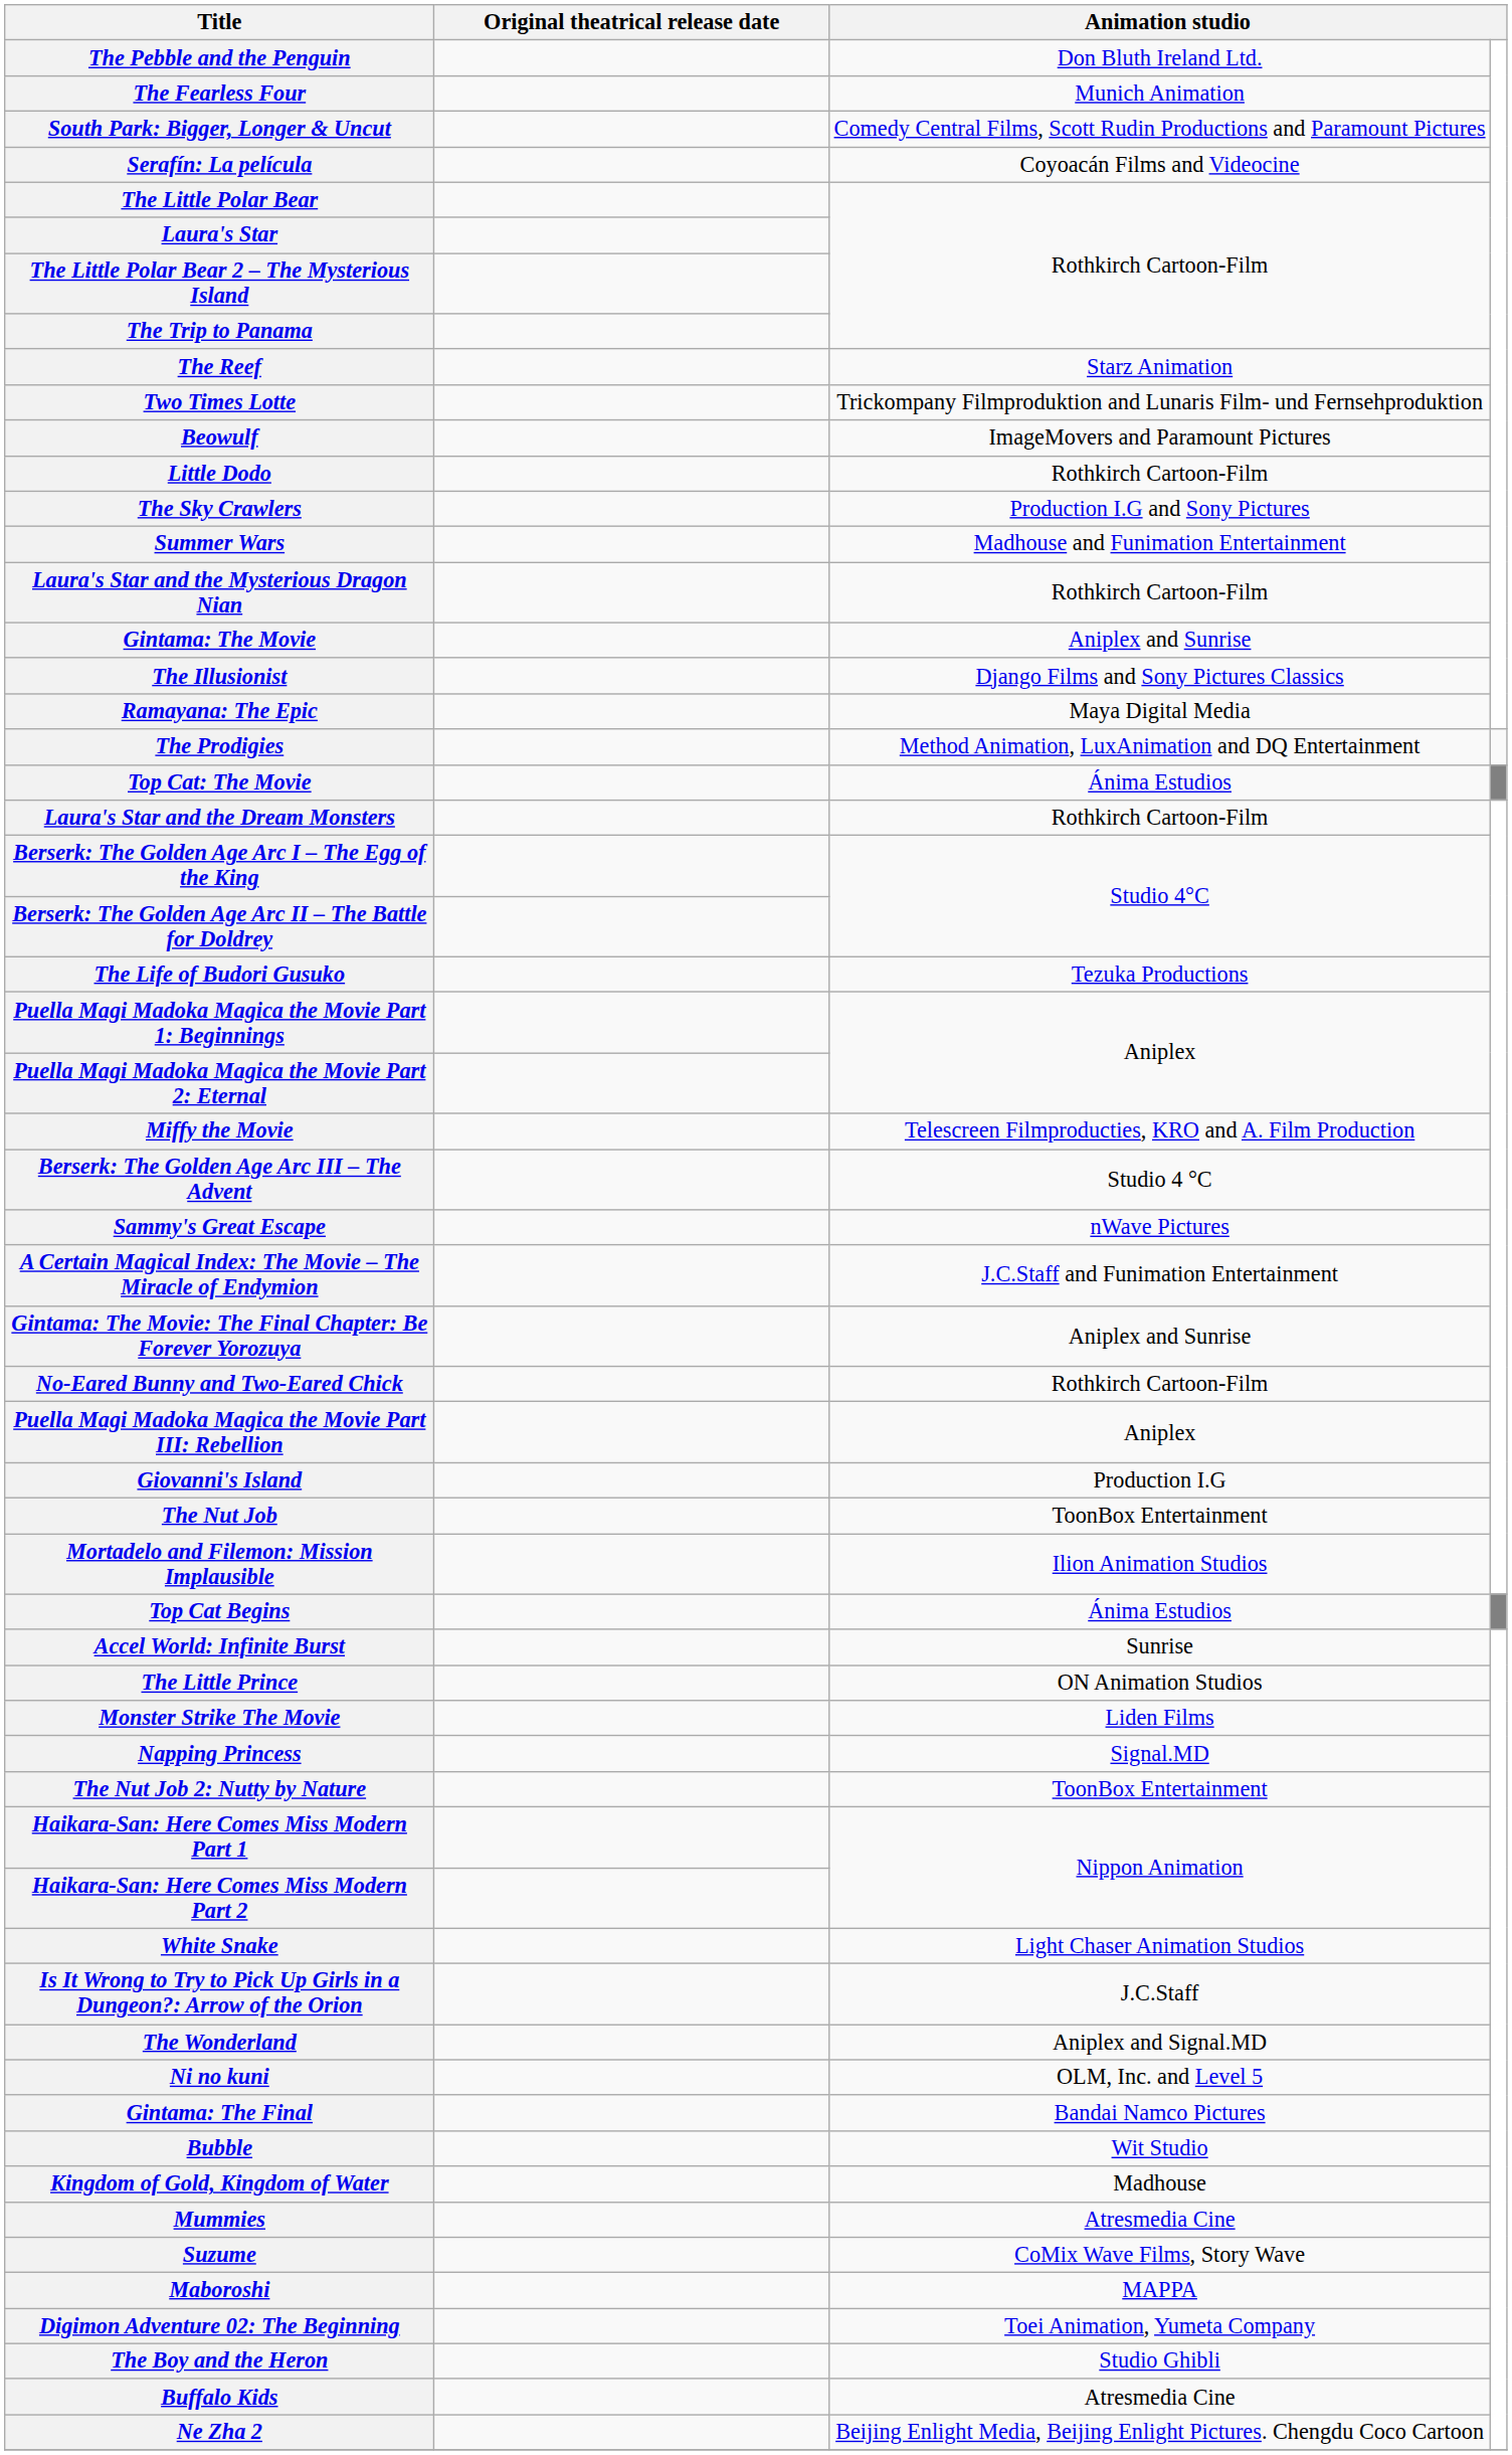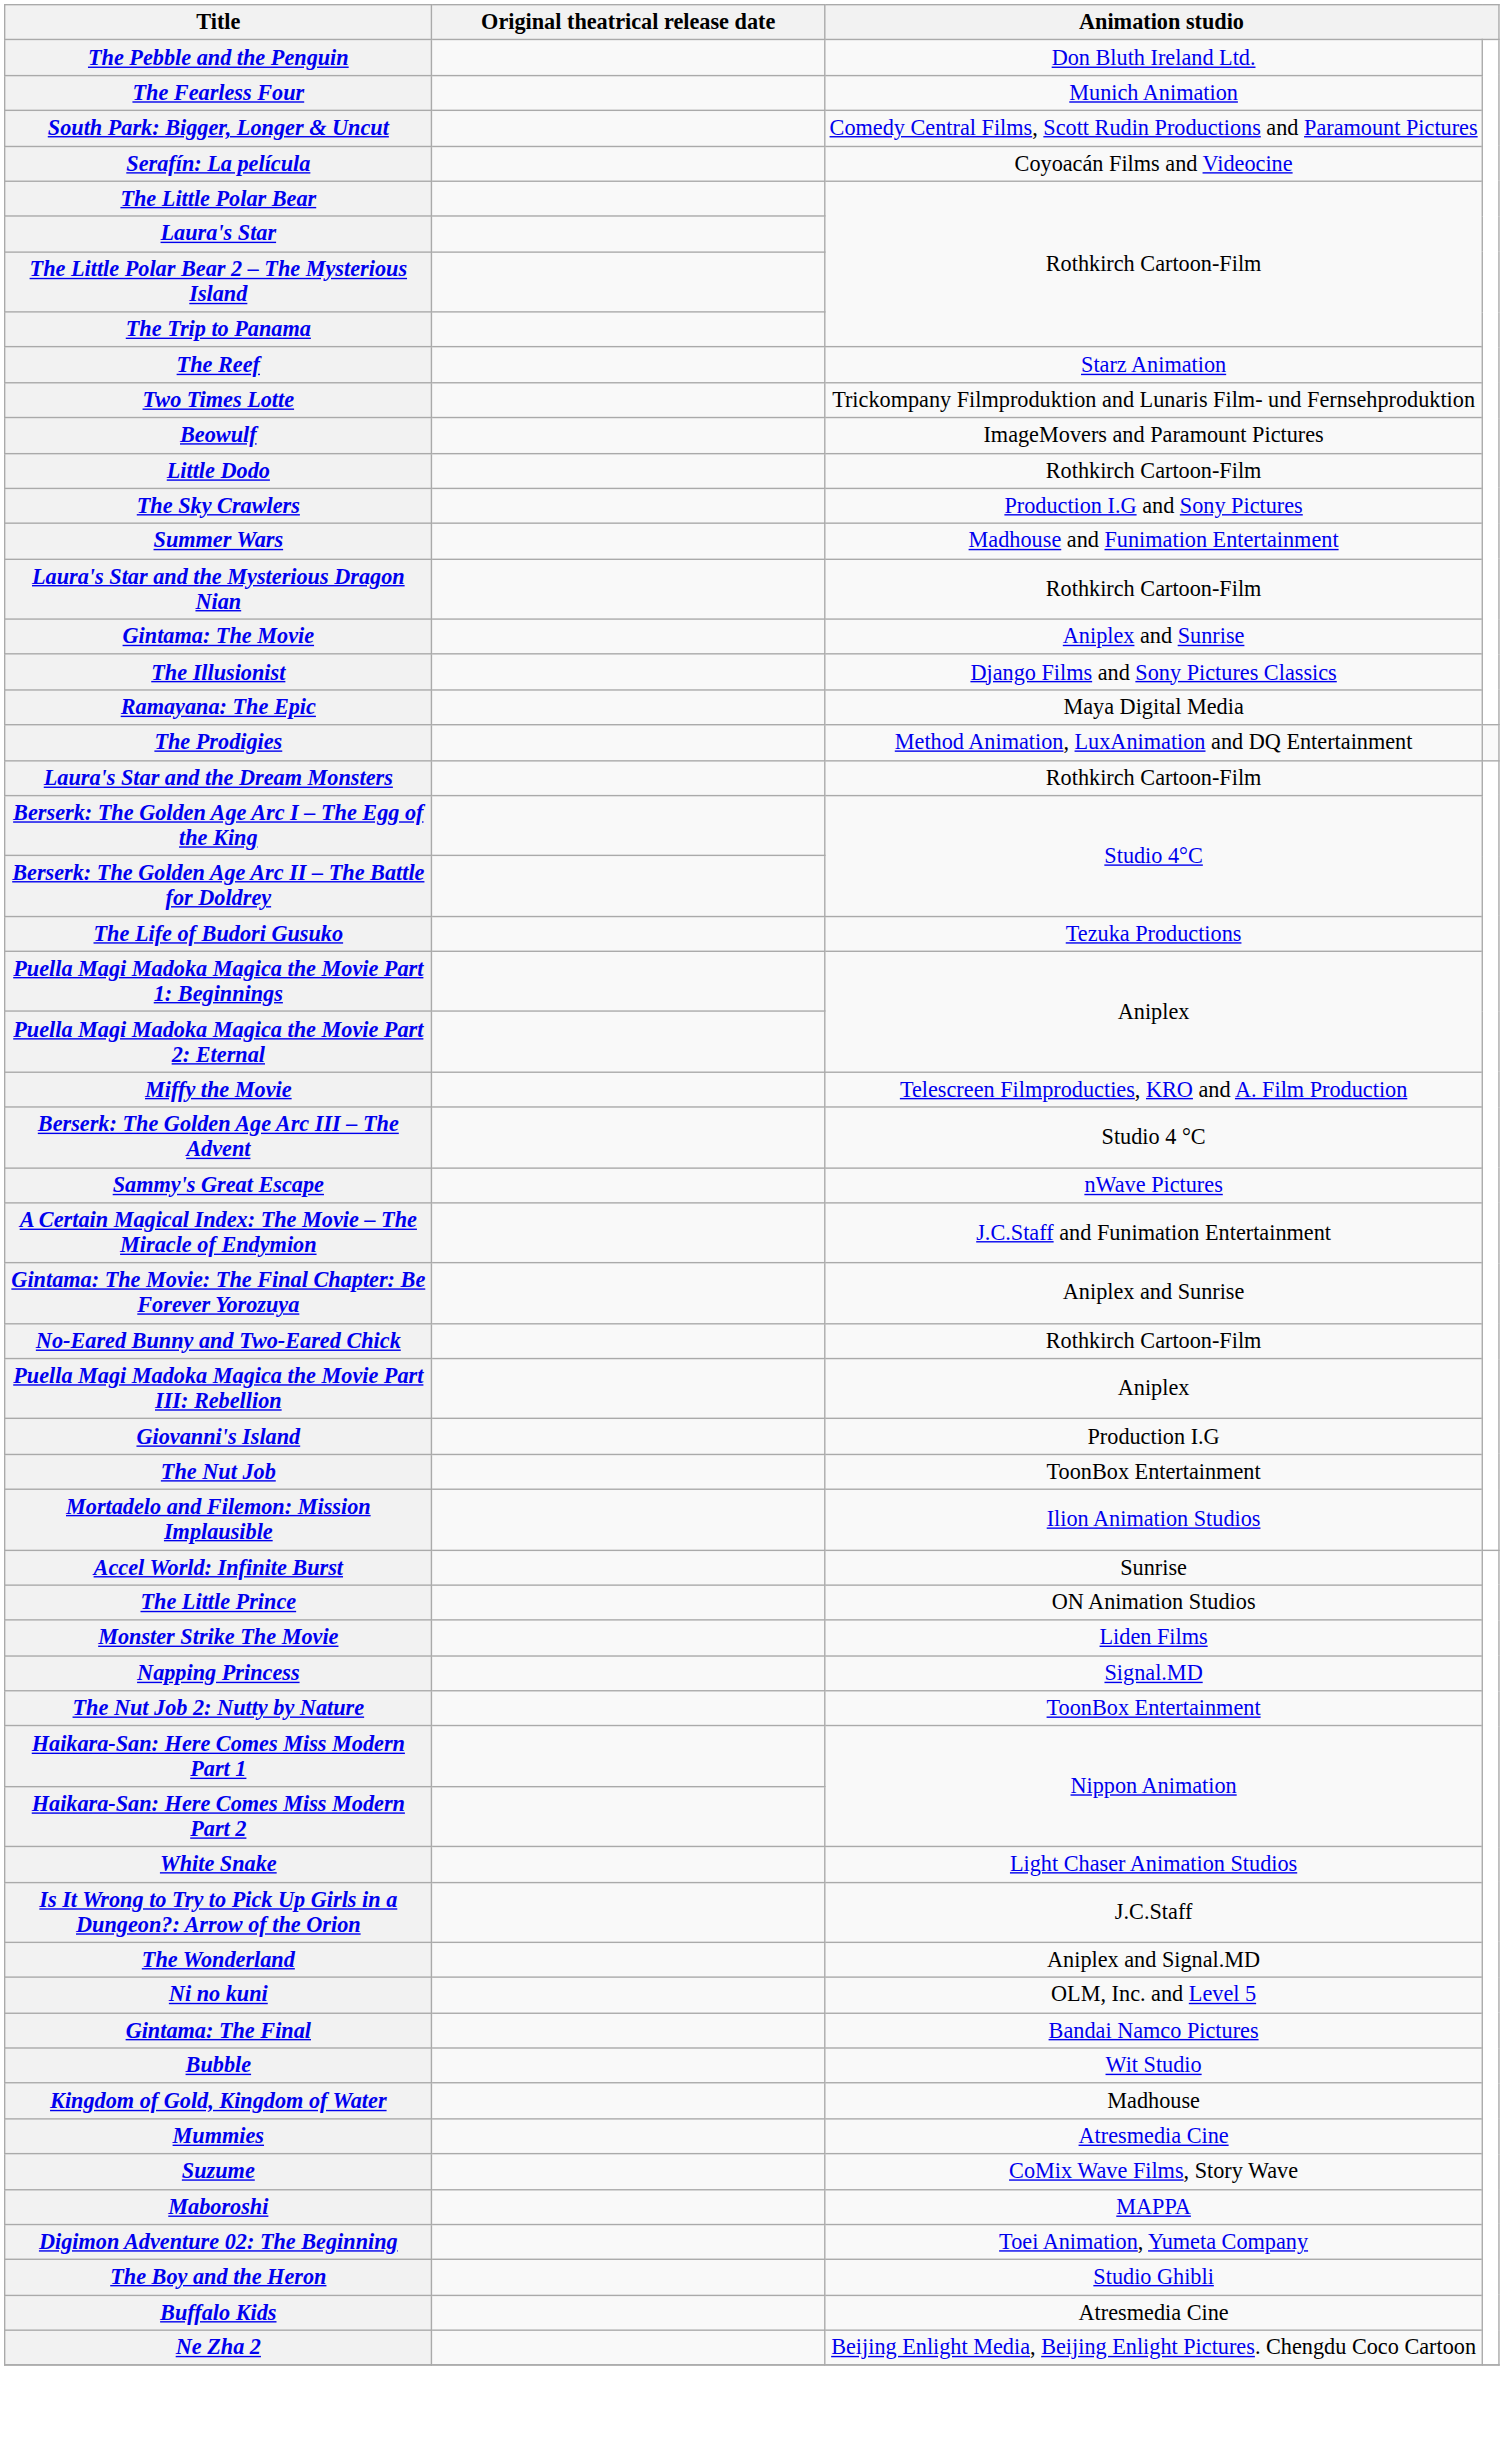- row: Top Cat: The Movie | Ánima Estudios
- row: Top Cat Begins | Ánima Estudios
